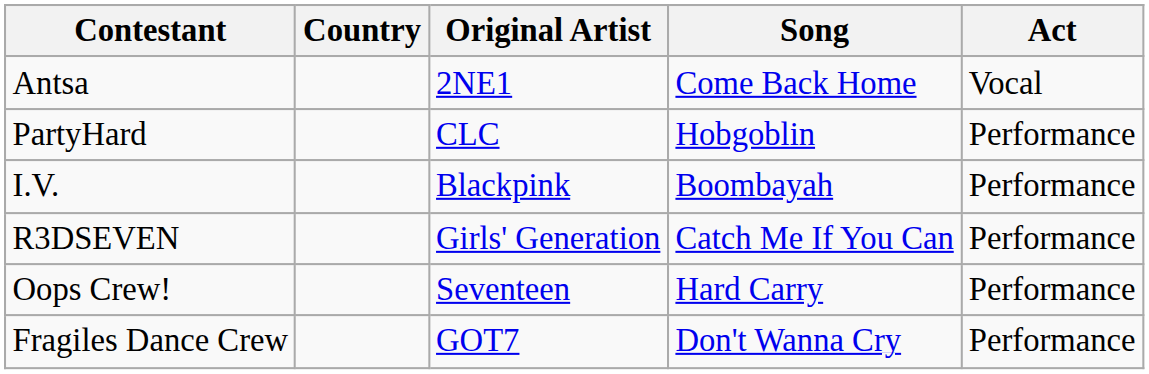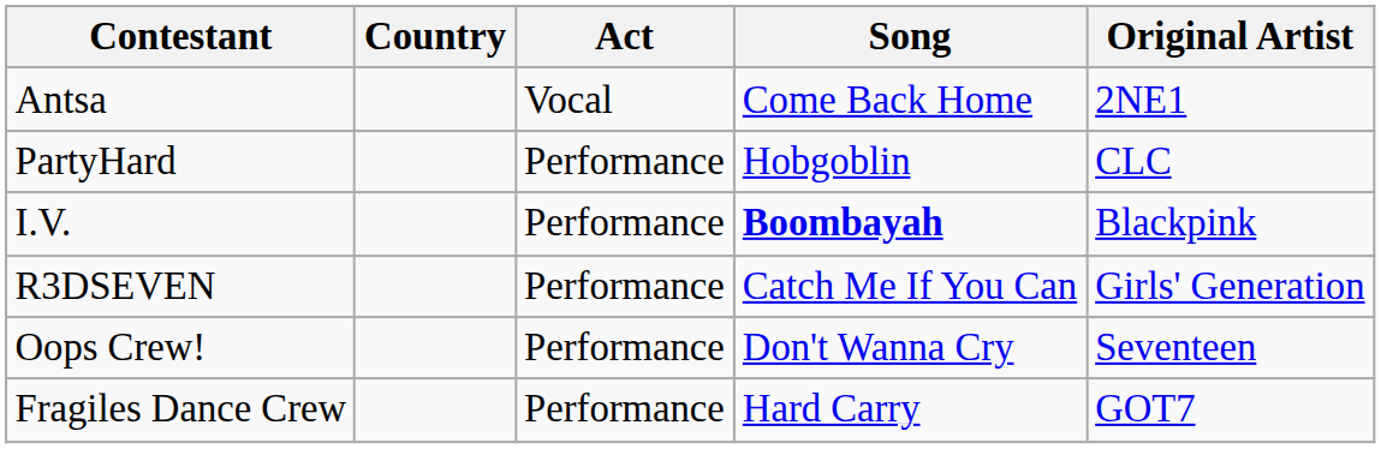columns swapped: Act <-> Original Artist
I.V. | Song: normal -> bold
Oops Crew! | Song: Hard Carry -> Don't Wanna Cry
Fragiles Dance Crew | Song: Don't Wanna Cry -> Hard Carry
